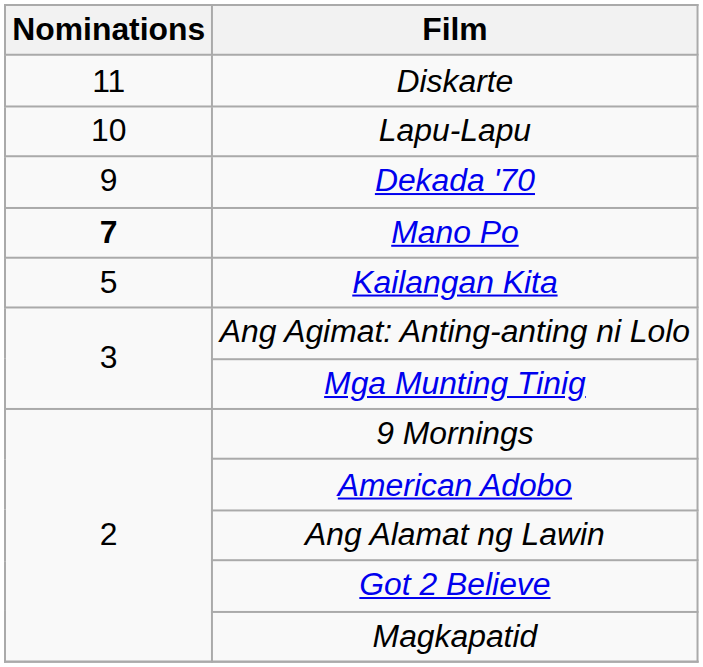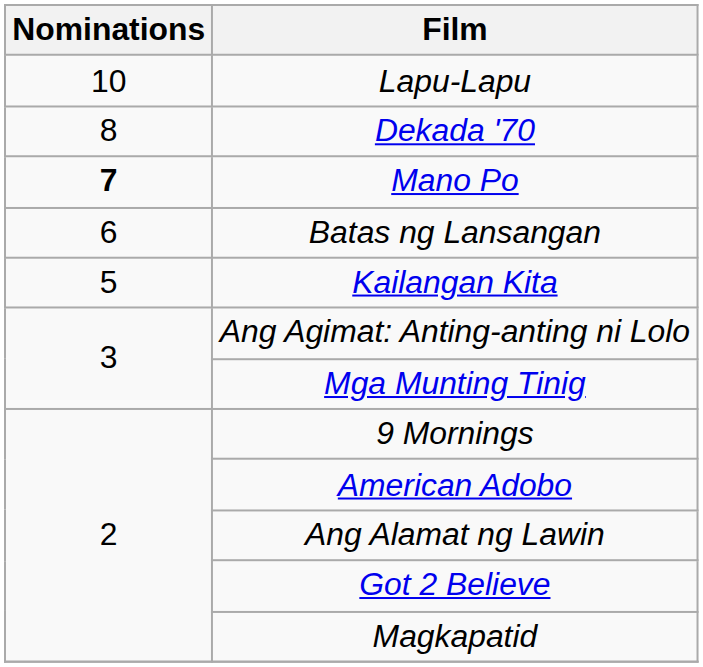- row: 11 | Diskarte
Dekada '70 | Nominations: 9 -> 8
+ row: 6 | Batas ng Lansangan
